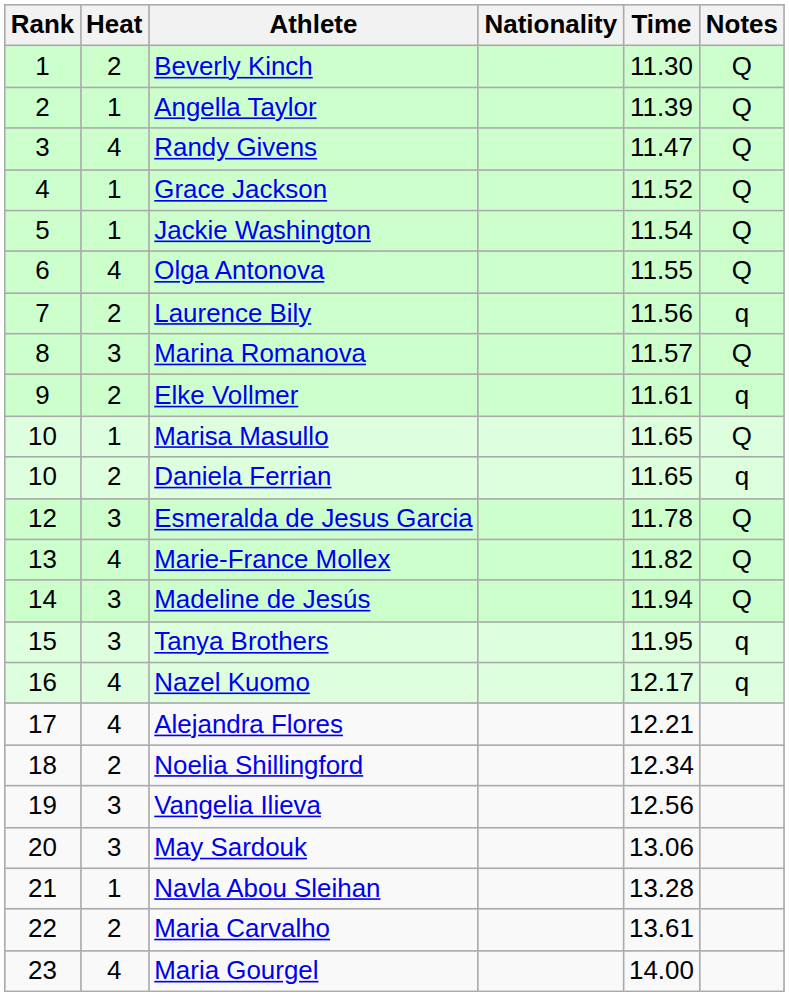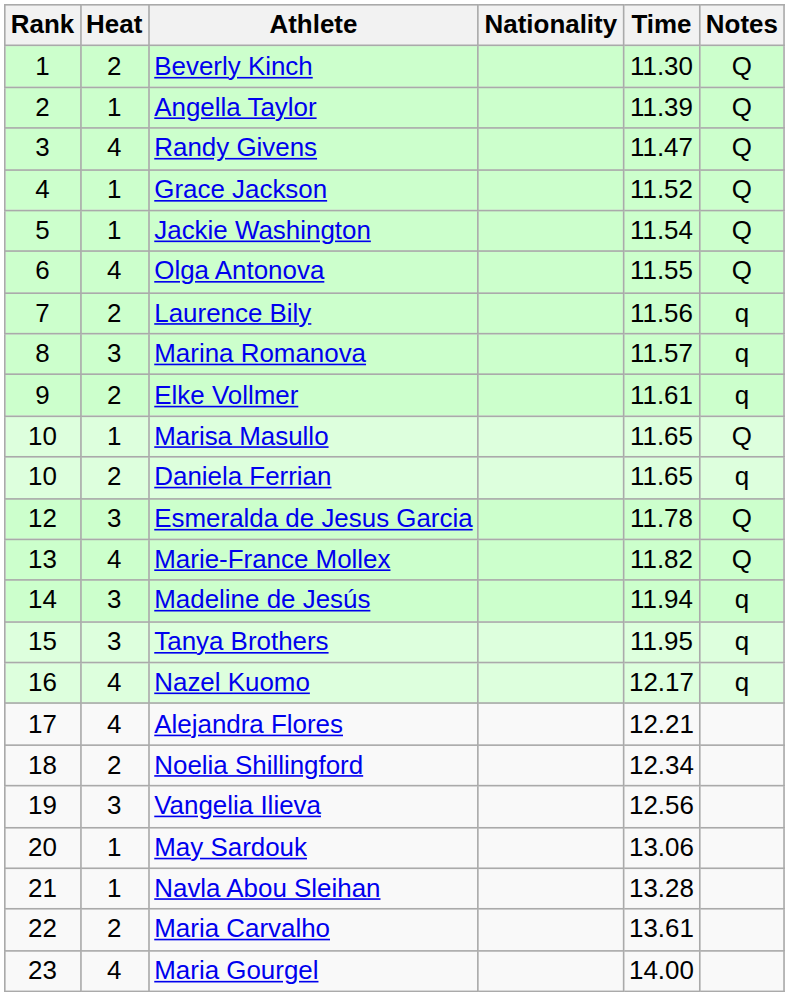Marina Romanova | Notes: Q -> q
Madeline de Jesús | Notes: Q -> q
May Sardouk | Heat: 3 -> 1
